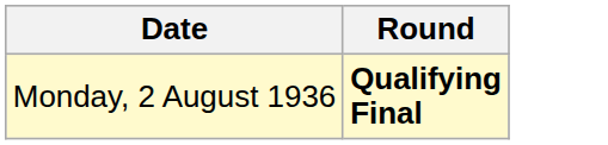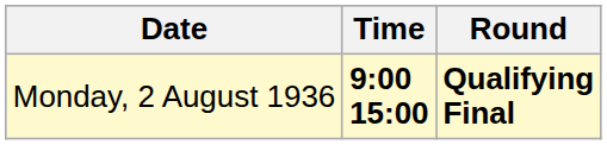+ column: Time | 9:00 15:00
